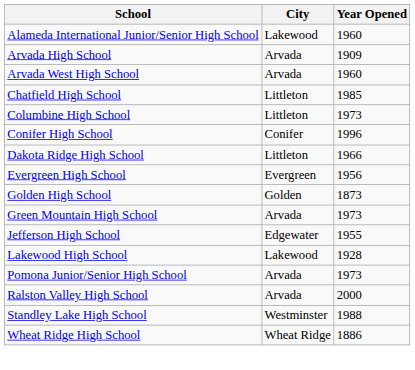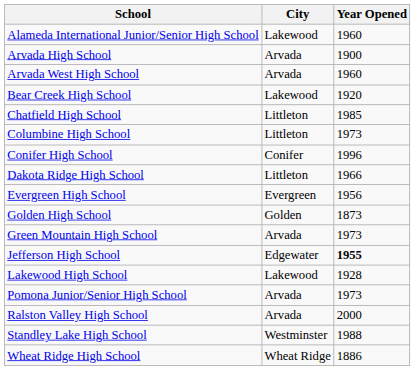Arvada High School | Year Opened: 1909 -> 1900
+ row: Bear Creek High School | Lakewood | 1920
Jefferson High School | Year Opened: normal -> bold
